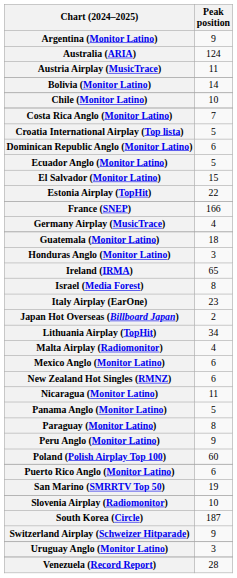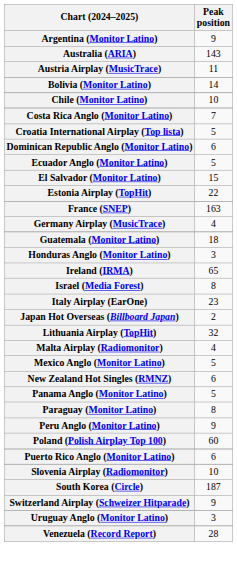Australia (ARIA) | Peak position: 124 -> 143
France (SNEP) | Peak position: 166 -> 163
Lithuania Airplay (TopHit) | Peak position: 34 -> 32
Mexico Anglo (Monitor Latino) | Peak position: 6 -> 5
- row: Nicaragua (Monitor Latino) | 11
- row: San Marino (SMRRTV Top 50) | 19
